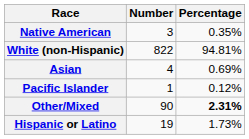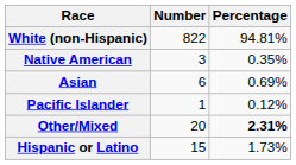rows swapped: White (non-Hispanic) <-> Native American
Asian | Number: 4 -> 6
Other/Mixed | Number: 90 -> 20
Hispanic or Latino | Number: 19 -> 15
